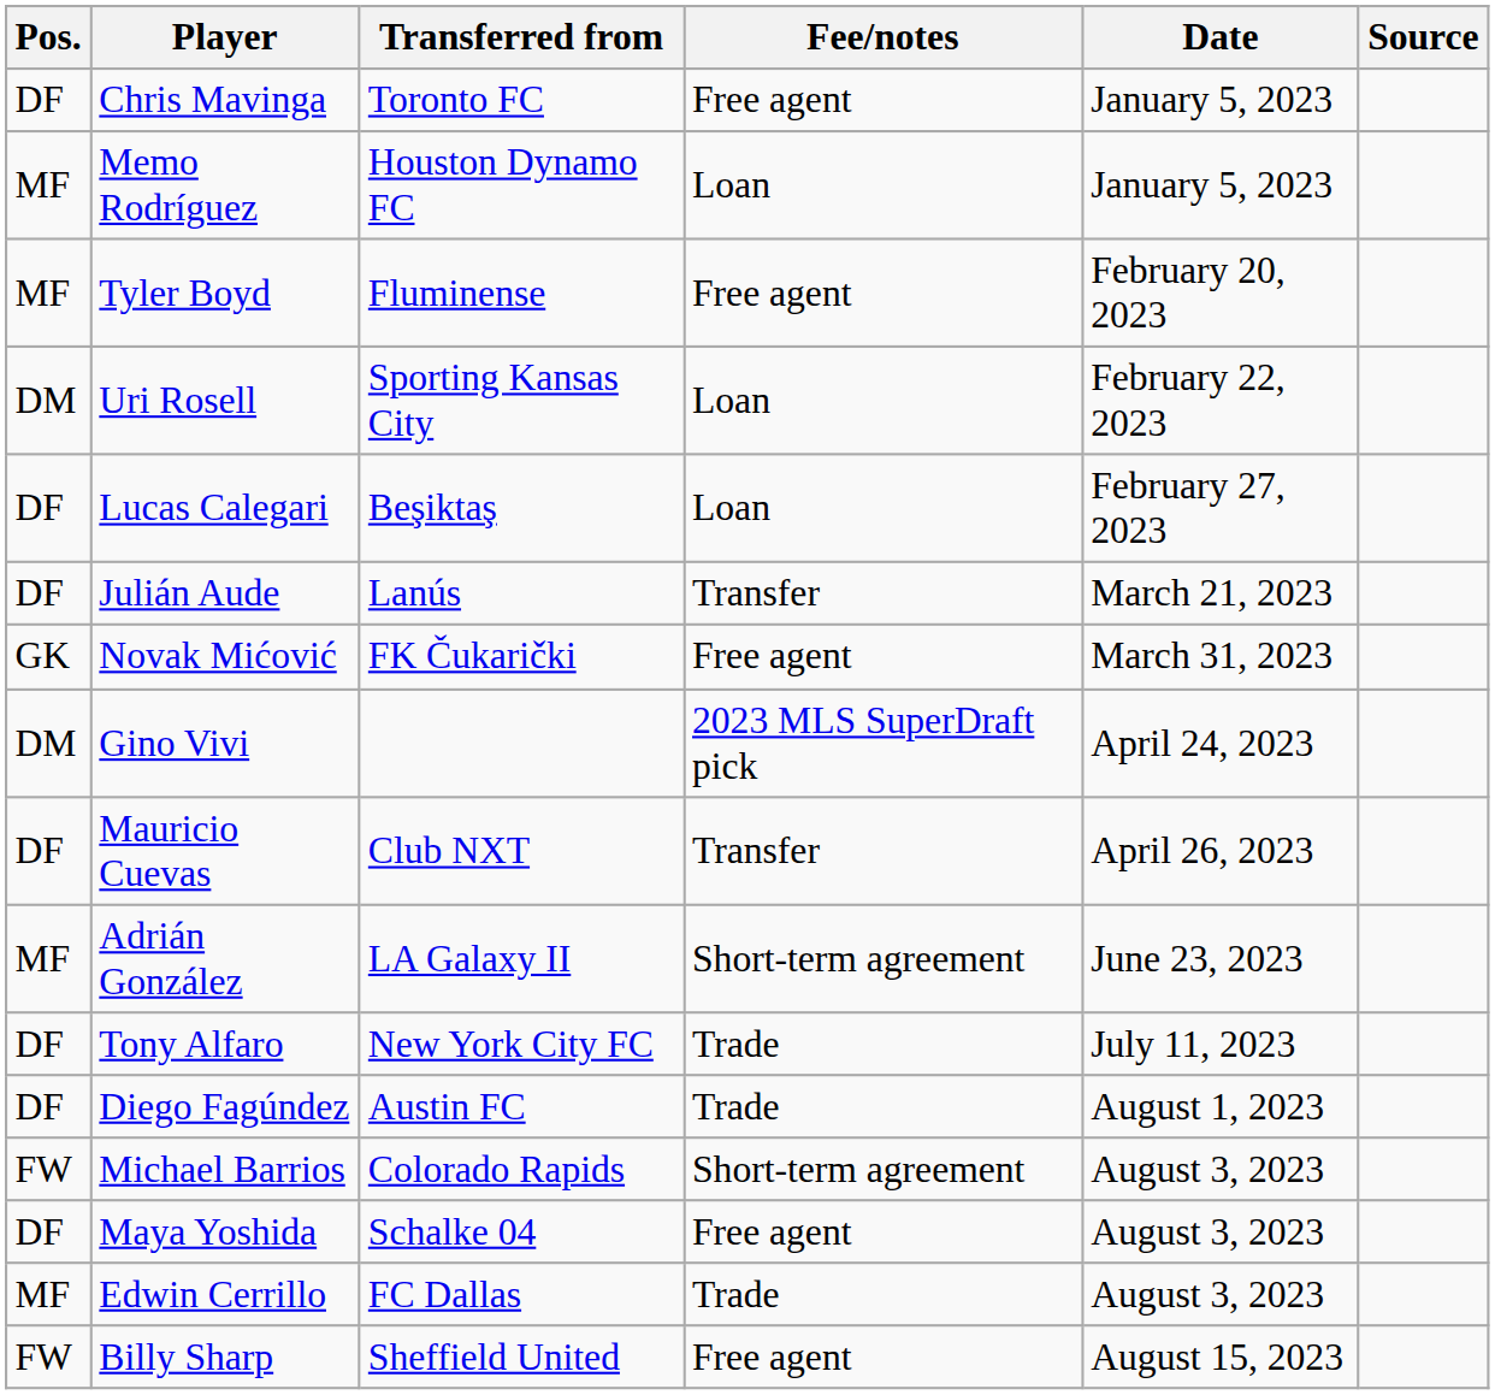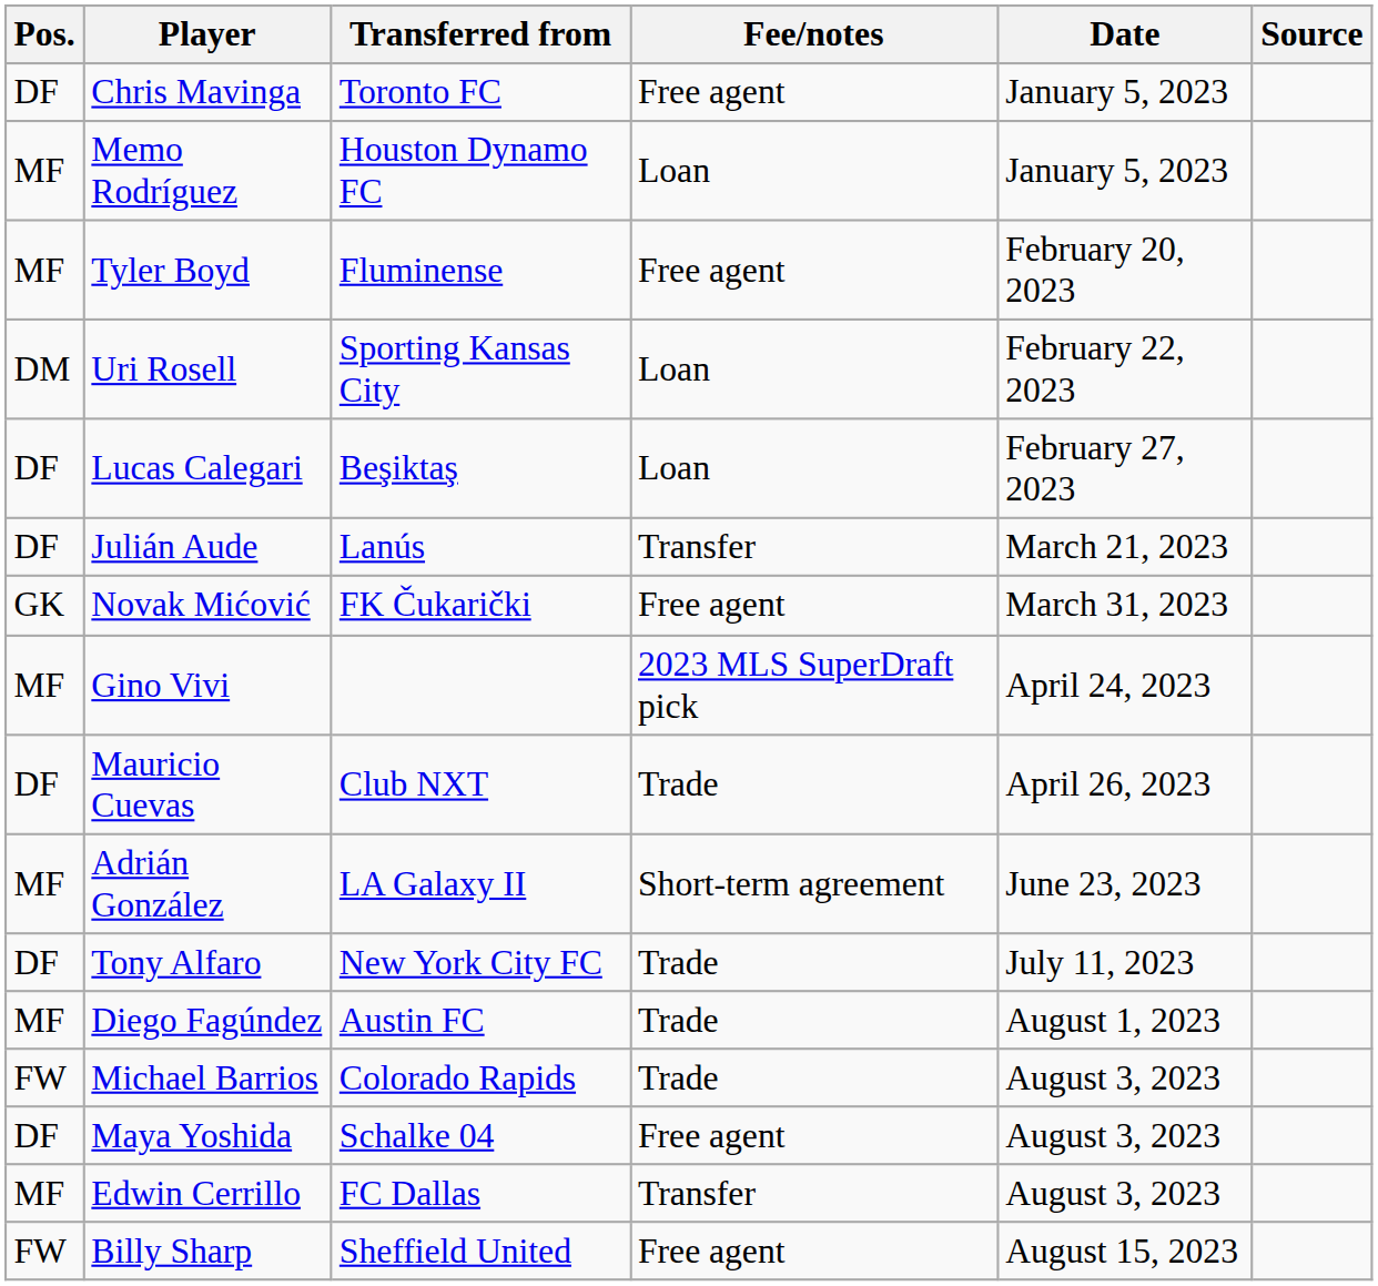Gino Vivi | Pos.: DM -> MF
Mauricio Cuevas | Fee/notes: Transfer -> Trade
Diego Fagúndez | Pos.: DF -> MF
Michael Barrios | Fee/notes: Short-term agreement -> Trade
Edwin Cerrillo | Fee/notes: Trade -> Transfer
